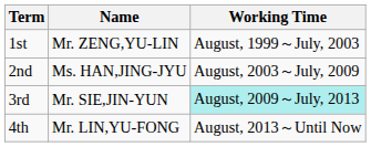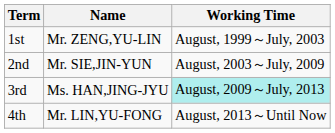2nd | Name: Ms. HAN,JING-JYU -> Mr. SIE,JIN-YUN
3rd | Name: Mr. SIE,JIN-YUN -> Ms. HAN,JING-JYU
